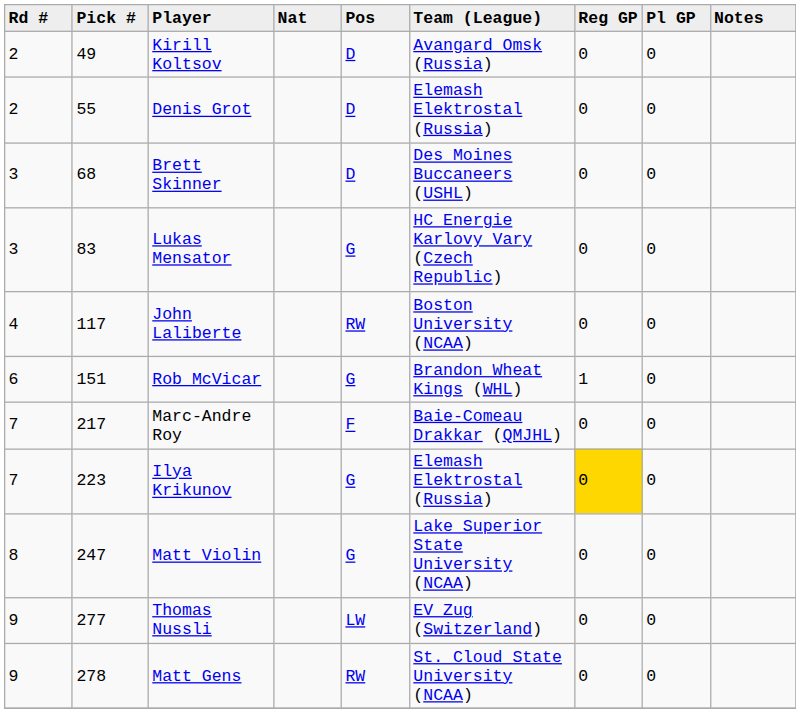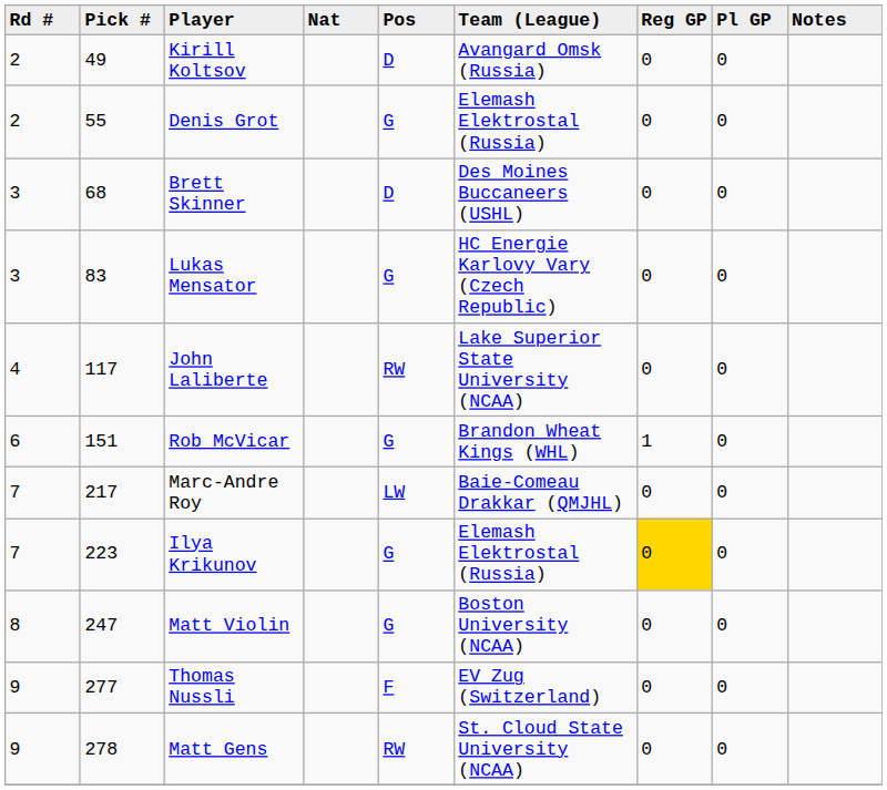Denis Grot | Pos: D -> G
John Laliberte | Team (League): Boston University (NCAA) -> Lake Superior State University (NCAA)
Marc-Andre Roy | Pos: F -> LW
Matt Violin | Team (League): Lake Superior State University (NCAA) -> Boston University (NCAA)
Thomas Nussli | Pos: LW -> F
